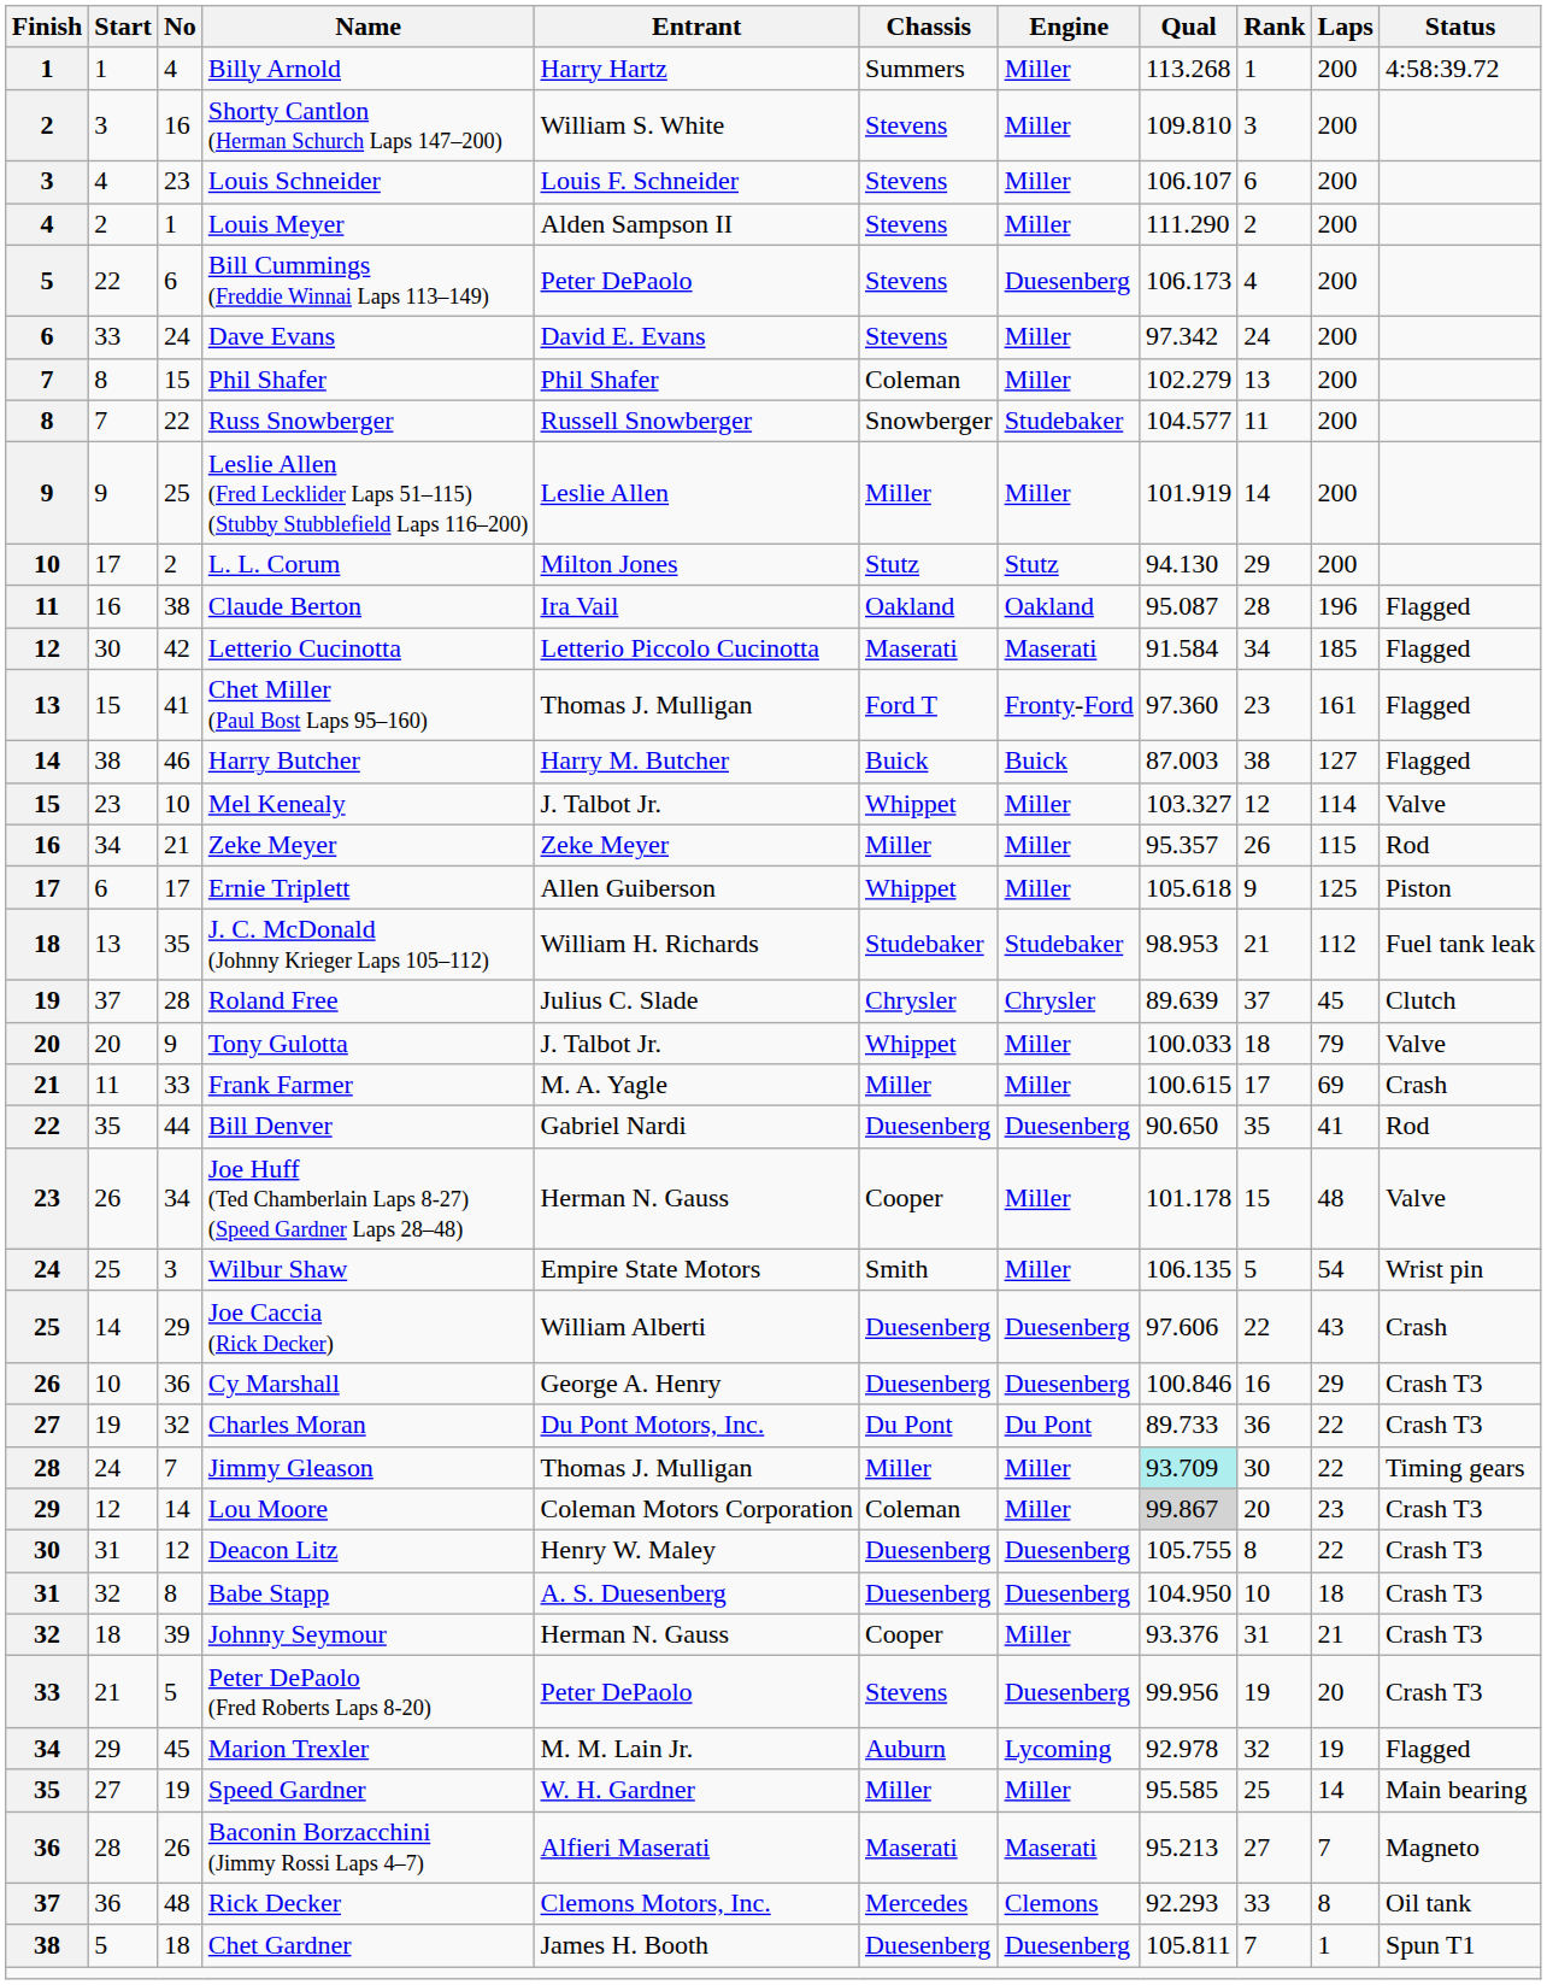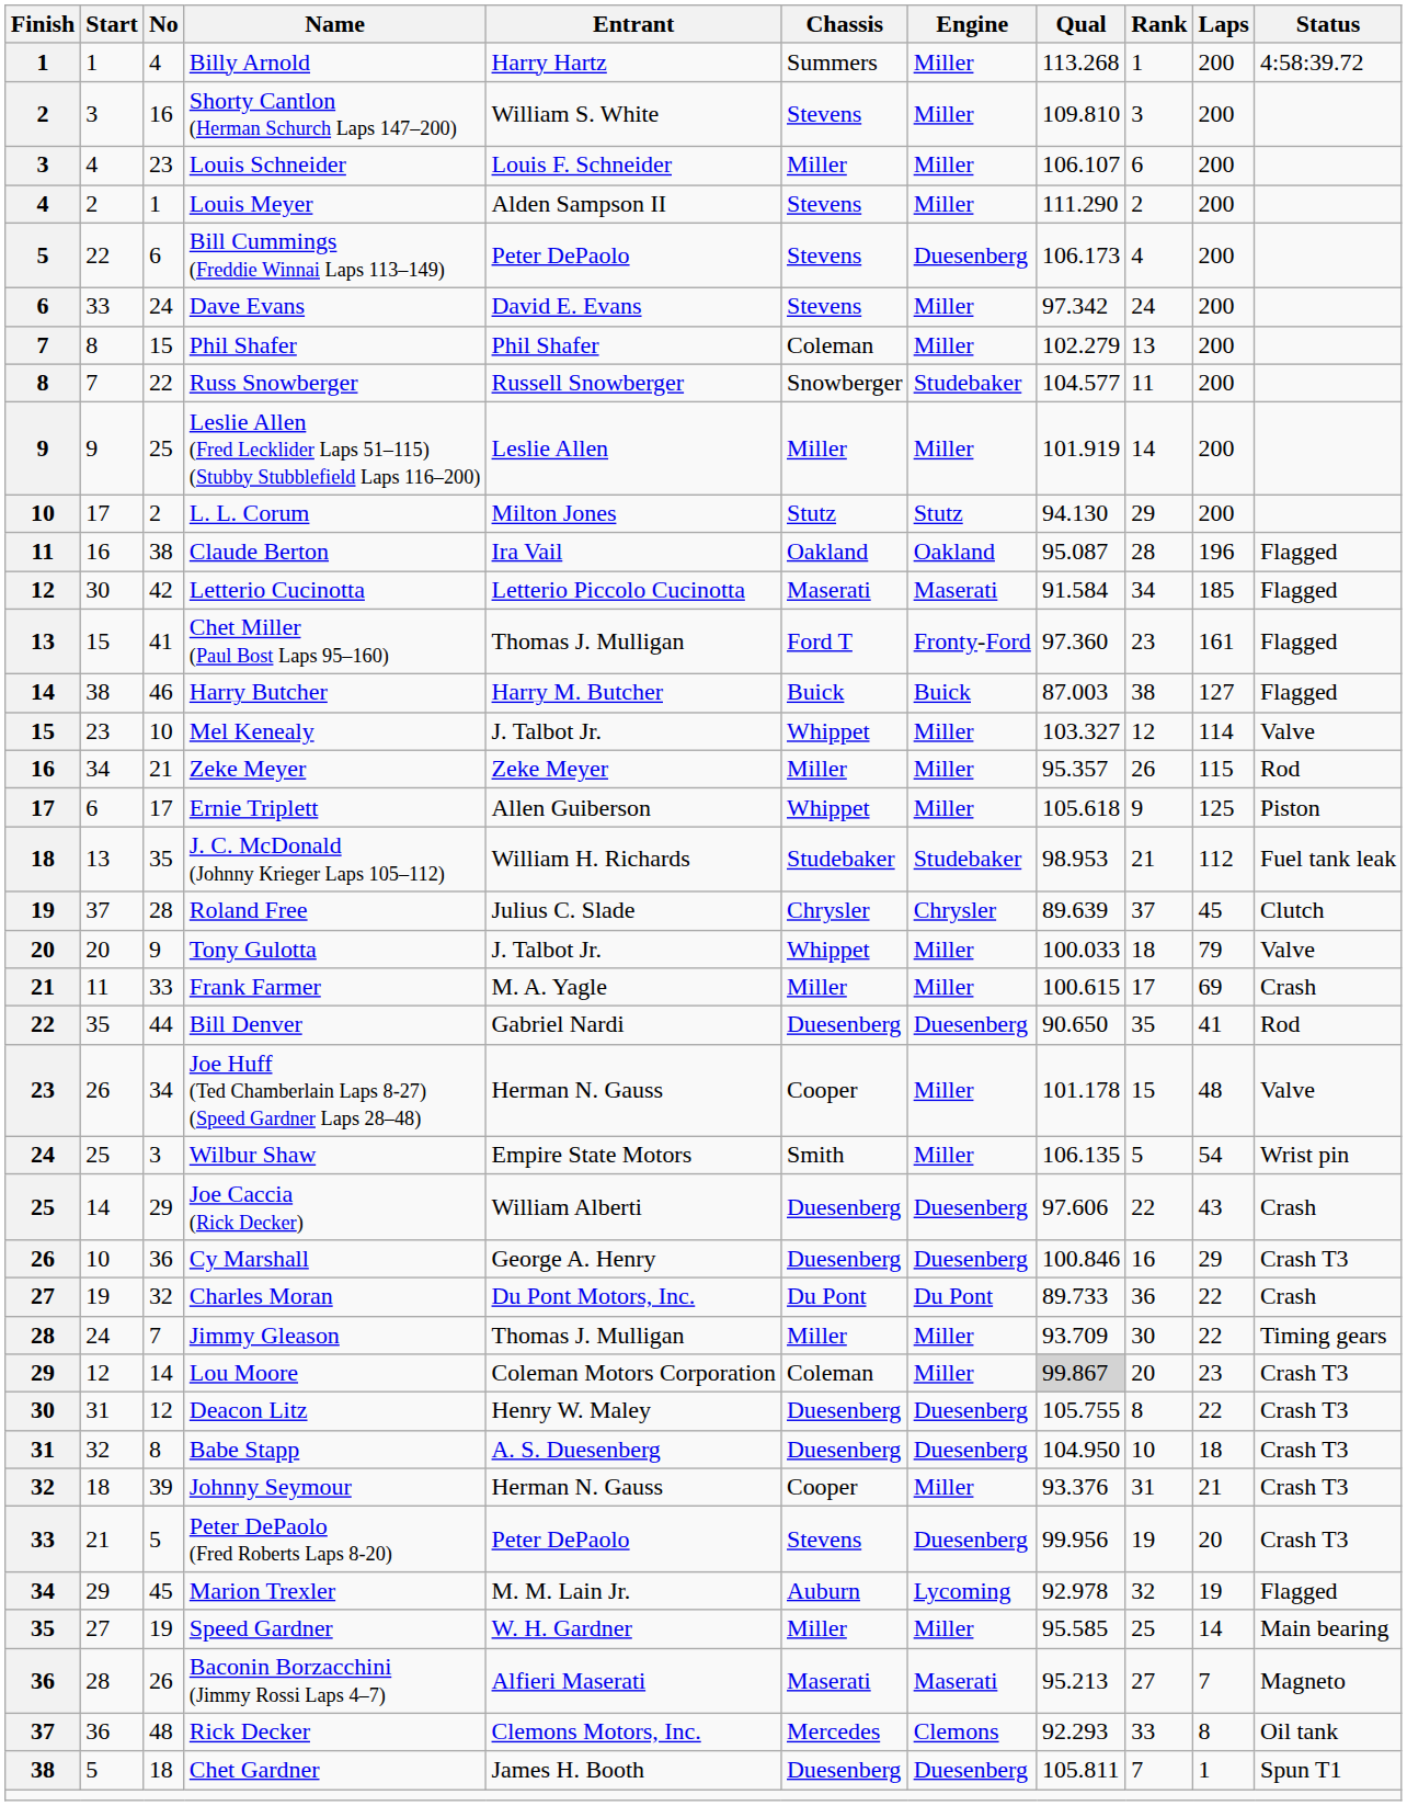Louis Schneider | Chassis: Stevens -> Miller
Charles Moran | Status: Crash T3 -> Crash
Jimmy Gleason | Qual: paleturquoise background -> no background
